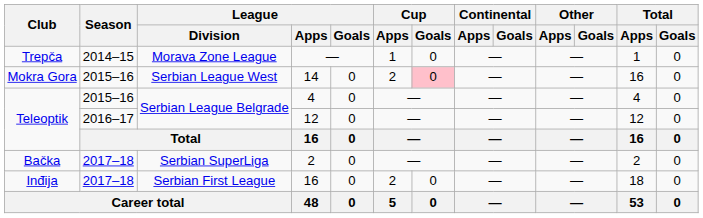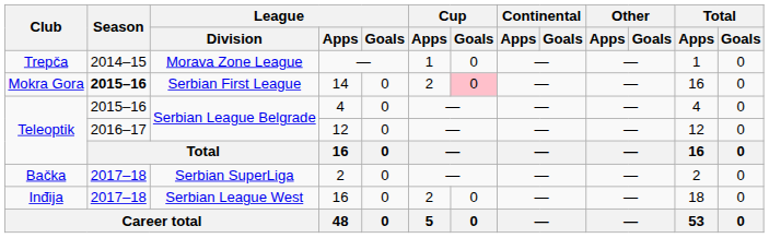14 | Season: normal -> bold
14 | League / Division: Serbian League West -> Serbian First League
Inđija / 16 | League / Division: Serbian First League -> Serbian League West
